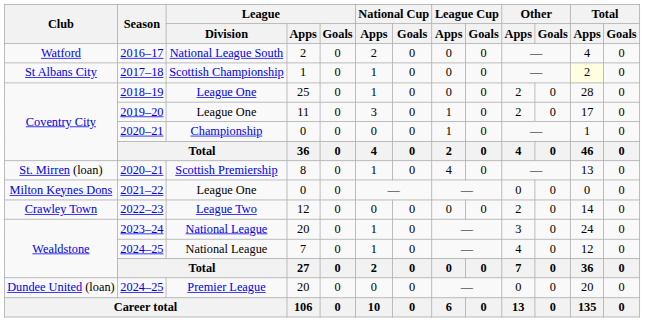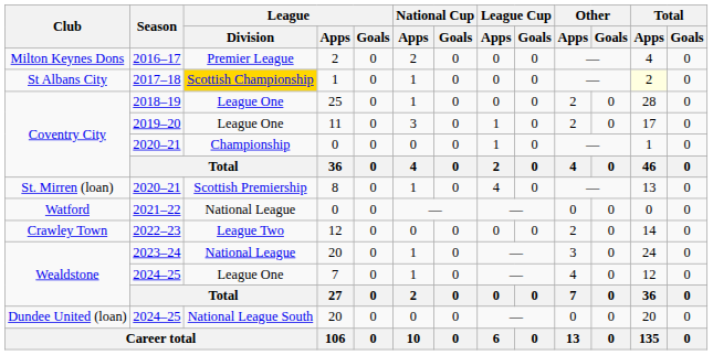2016–17 | Club: Watford -> Milton Keynes Dons
2016–17 | League / Division: National League South -> Premier League
2017–18 | League / Division: no background -> gold background
2021–22 | Club: Milton Keynes Dons -> Watford
2021–22 | League / Division: League One -> National League
2024–25 / 7 | League / Division: National League -> League One
2024–25 / 20 | League / Division: Premier League -> National League South
